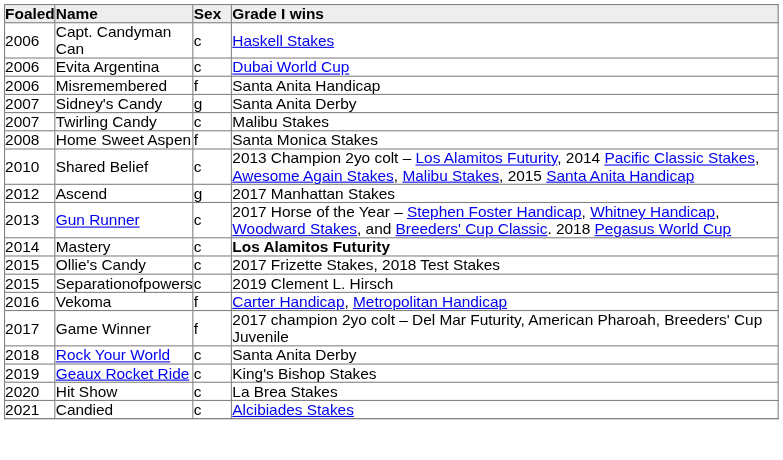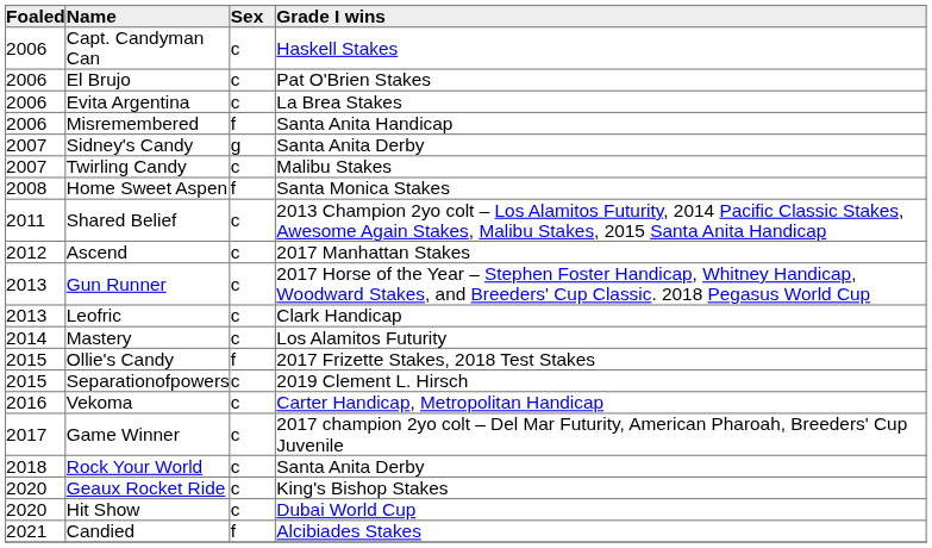+ row: 2006 | El Brujo | c | Pat O'Brien Stakes
Evita Argentina | Grade I wins: Dubai World Cup -> La Brea Stakes
Shared Belief | Foaled: 2010 -> 2011
Ascend | Sex: g -> c
+ row: 2013 | Leofric | c | Clark Handicap
Mastery | Grade I wins: bold -> normal
Ollie's Candy | Sex: c -> f
Vekoma | Sex: f -> c
Game Winner | Sex: f -> c
Geaux Rocket Ride | Foaled: 2019 -> 2020
Hit Show | Grade I wins: La Brea Stakes -> Dubai World Cup
Candied | Sex: c -> f
